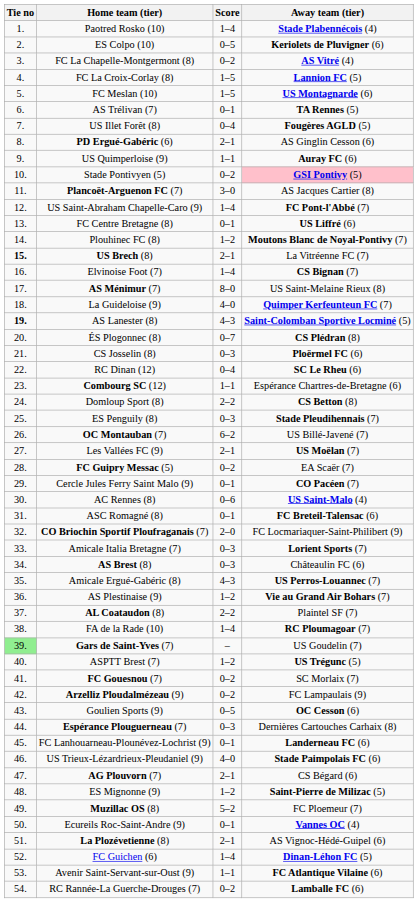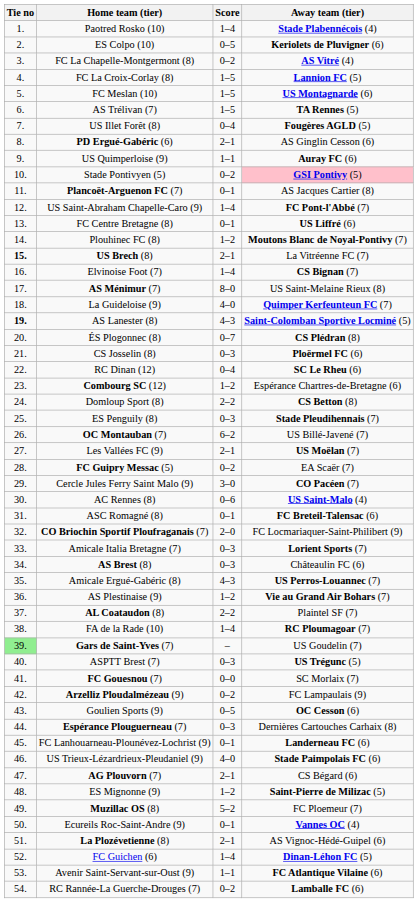AS Trélivan (7) | Score: 0–1 -> 1–5
Plancoët-Arguenon FC (7) | Score: 3–0 -> 0–1
Combourg SC (12) | Score: 1–1 -> 1–2
Cercle Jules Ferry Saint Malo (9) | Score: 0–1 -> 3–0
ASPTT Brest (7) | Score: 1–2 -> 0–3
FC Gouesnou (7) | Score: 0–2 -> 0–0
